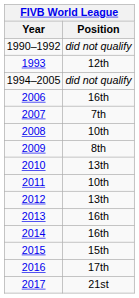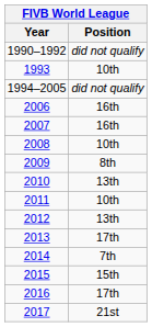1993 | Position: 12th -> 10th
2007 | Position: 7th -> 16th
2013 | Position: 16th -> 17th
2014 | Position: 16th -> 7th
